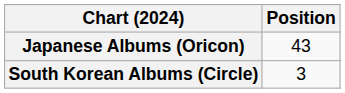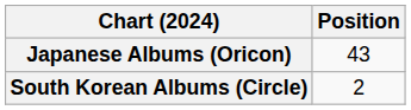South Korean Albums (Circle) | Position: 3 -> 2
